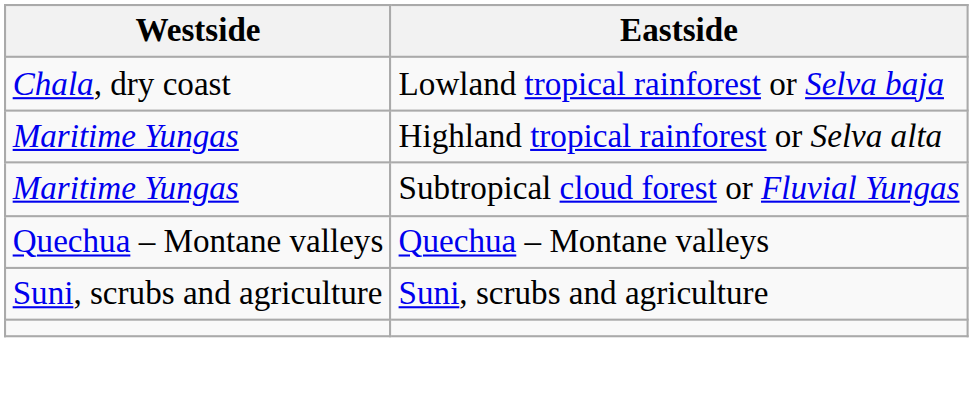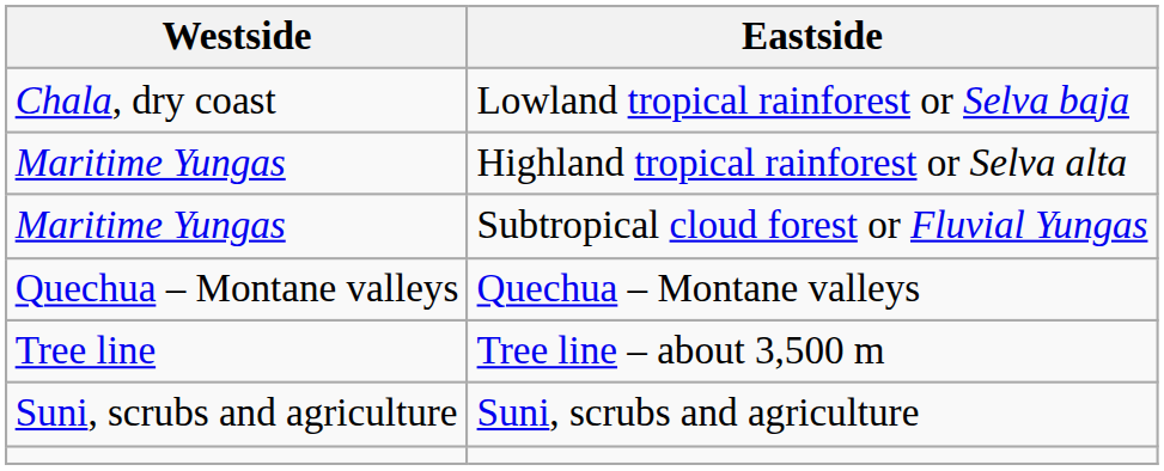+ row: Tree line | Tree line – about 3,500 m
